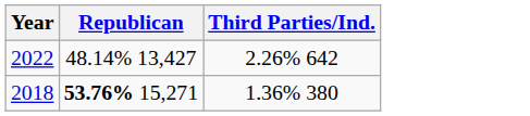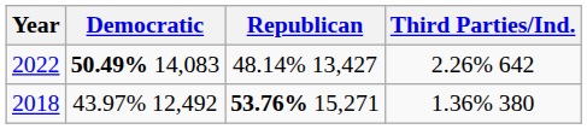+ column: Democratic | 50.49% 14,083 | 43.97% 12,492
